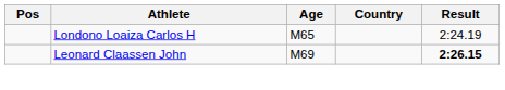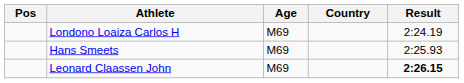Londono Loaiza Carlos H | Age: M65 -> M69
+ row: Hans Smeets | M69 | 2:25.93
